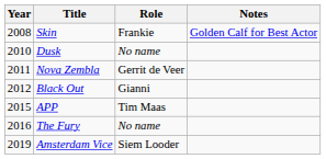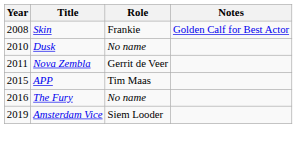- row: 2012 | Black Out | Gianni
